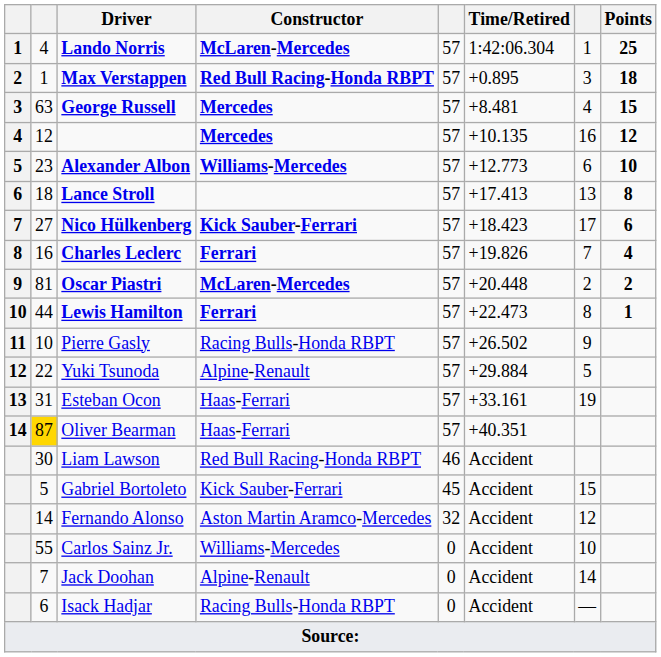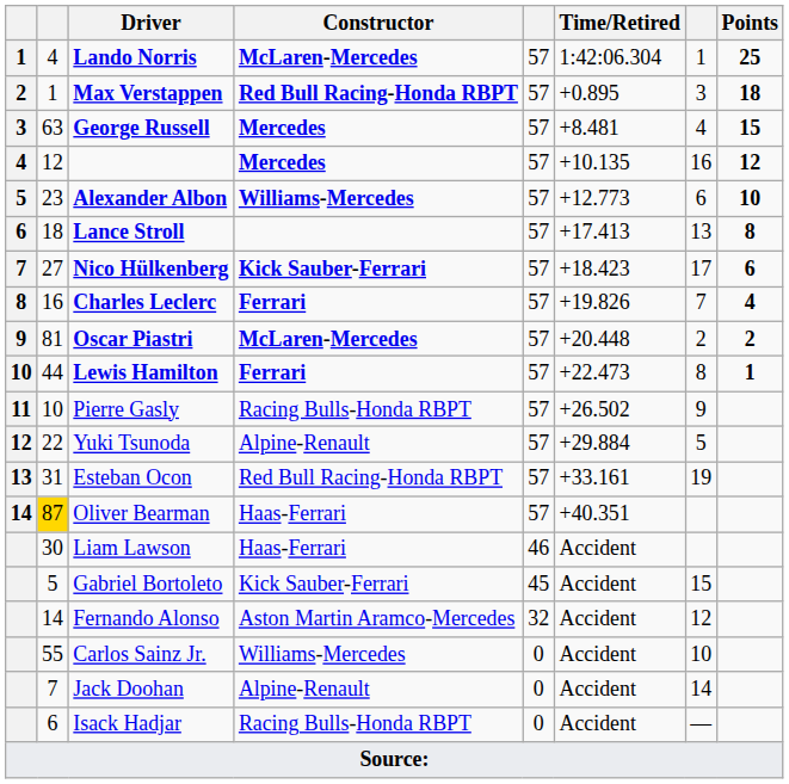Esteban Ocon | Constructor: Haas-Ferrari -> Red Bull Racing-Honda RBPT
Liam Lawson | Constructor: Red Bull Racing-Honda RBPT -> Haas-Ferrari
